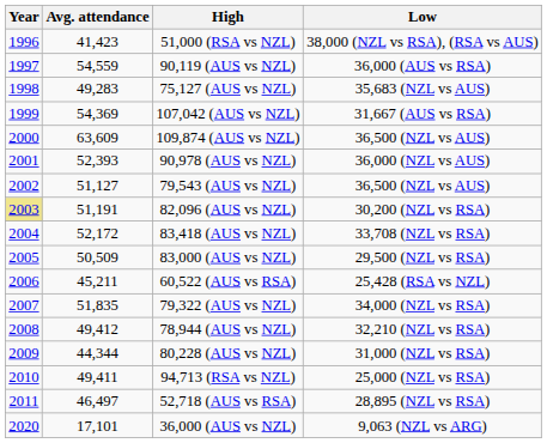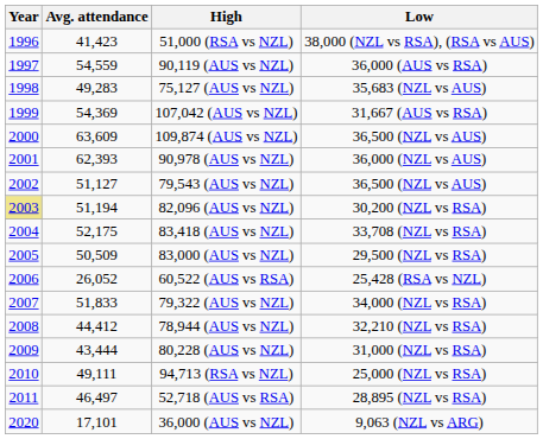90,978 (AUS vs NZL) | Avg. attendance: 52,393 -> 62,393
82,096 (AUS vs NZL) | Avg. attendance: 51,191 -> 51,194
83,418 (AUS vs NZL) | Avg. attendance: 52,172 -> 52,175
60,522 (AUS vs RSA) | Avg. attendance: 45,211 -> 26,052
79,322 (AUS vs NZL) | Avg. attendance: 51,835 -> 51,833
78,944 (AUS vs NZL) | Avg. attendance: 49,412 -> 44,412
80,228 (AUS vs NZL) | Avg. attendance: 44,344 -> 43,444
94,713 (RSA vs NZL) | Avg. attendance: 49,411 -> 49,111
